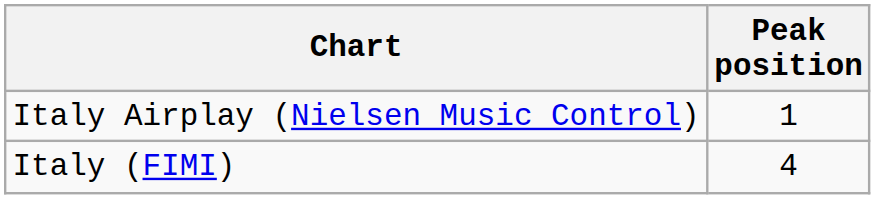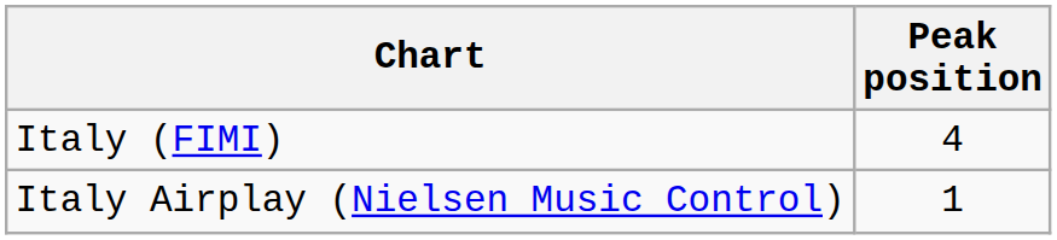rows swapped: Italy (FIMI) <-> Italy Airplay (Nielsen Music Control)
